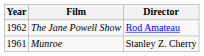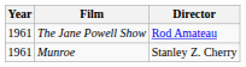The Jane Powell Show | Year: 1962 -> 1961
